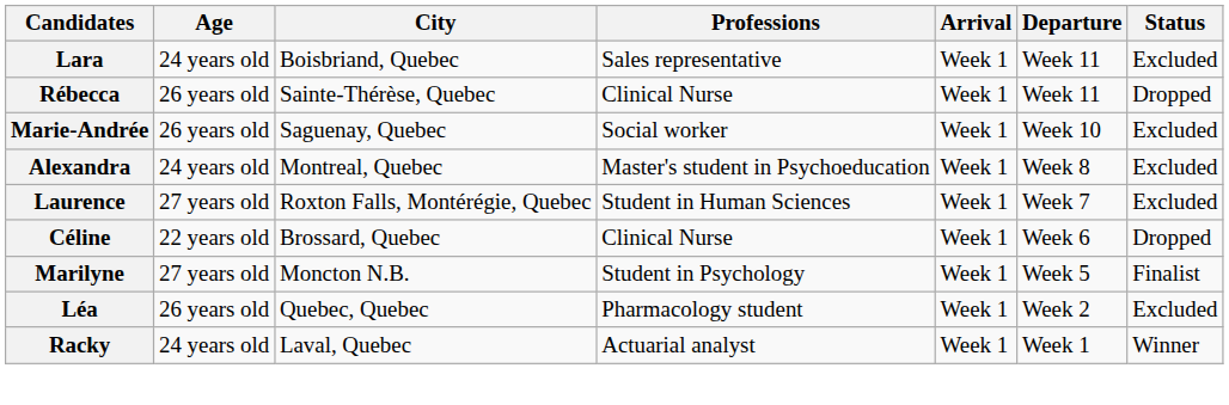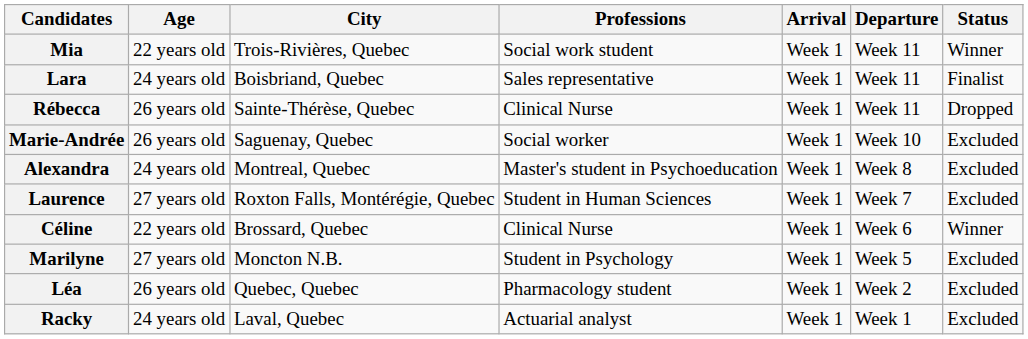+ row: Mia | 22 years old | Trois-Rivières, Quebec | Social work student | Week 1 | Week 11 | Winner
Lara | Status: Excluded -> Finalist
Céline | Status: Dropped -> Winner
Marilyne | Status: Finalist -> Excluded
Racky | Status: Winner -> Excluded
